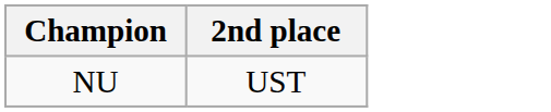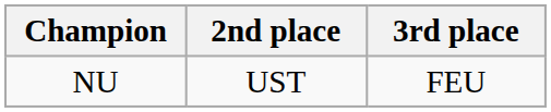+ column: 3rd place | FEU
